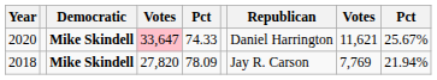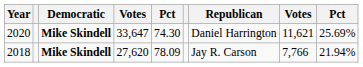2020 | column 4: pink background -> no background
2020 | column 5: 74.33 -> 74.30
2020 | column 9: 25.67% -> 25.69%
2018 | column 4: 27,820 -> 27,620
2018 | column 8: 7,769 -> 7,766
